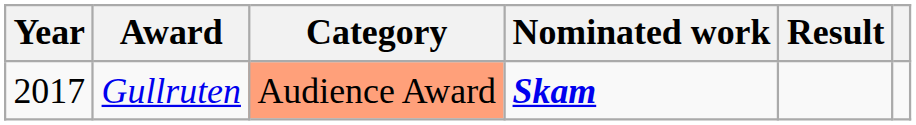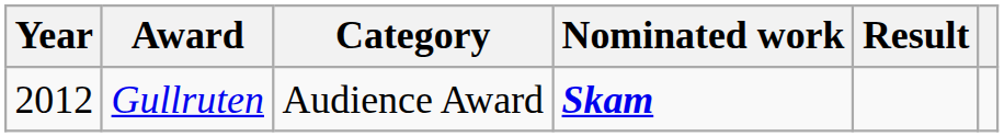Gullruten | Year: 2017 -> 2012
Gullruten | Category: lightsalmon background -> no background
